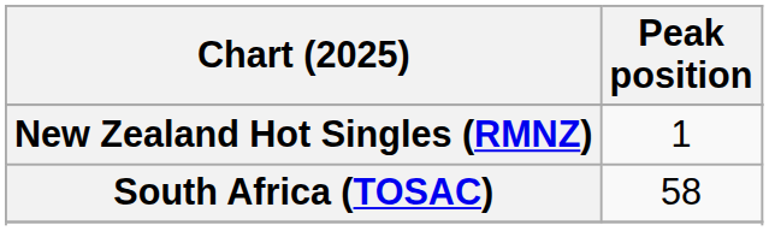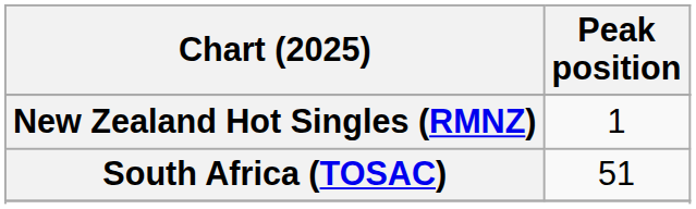South Africa (TOSAC) | Peak position: 58 -> 51
